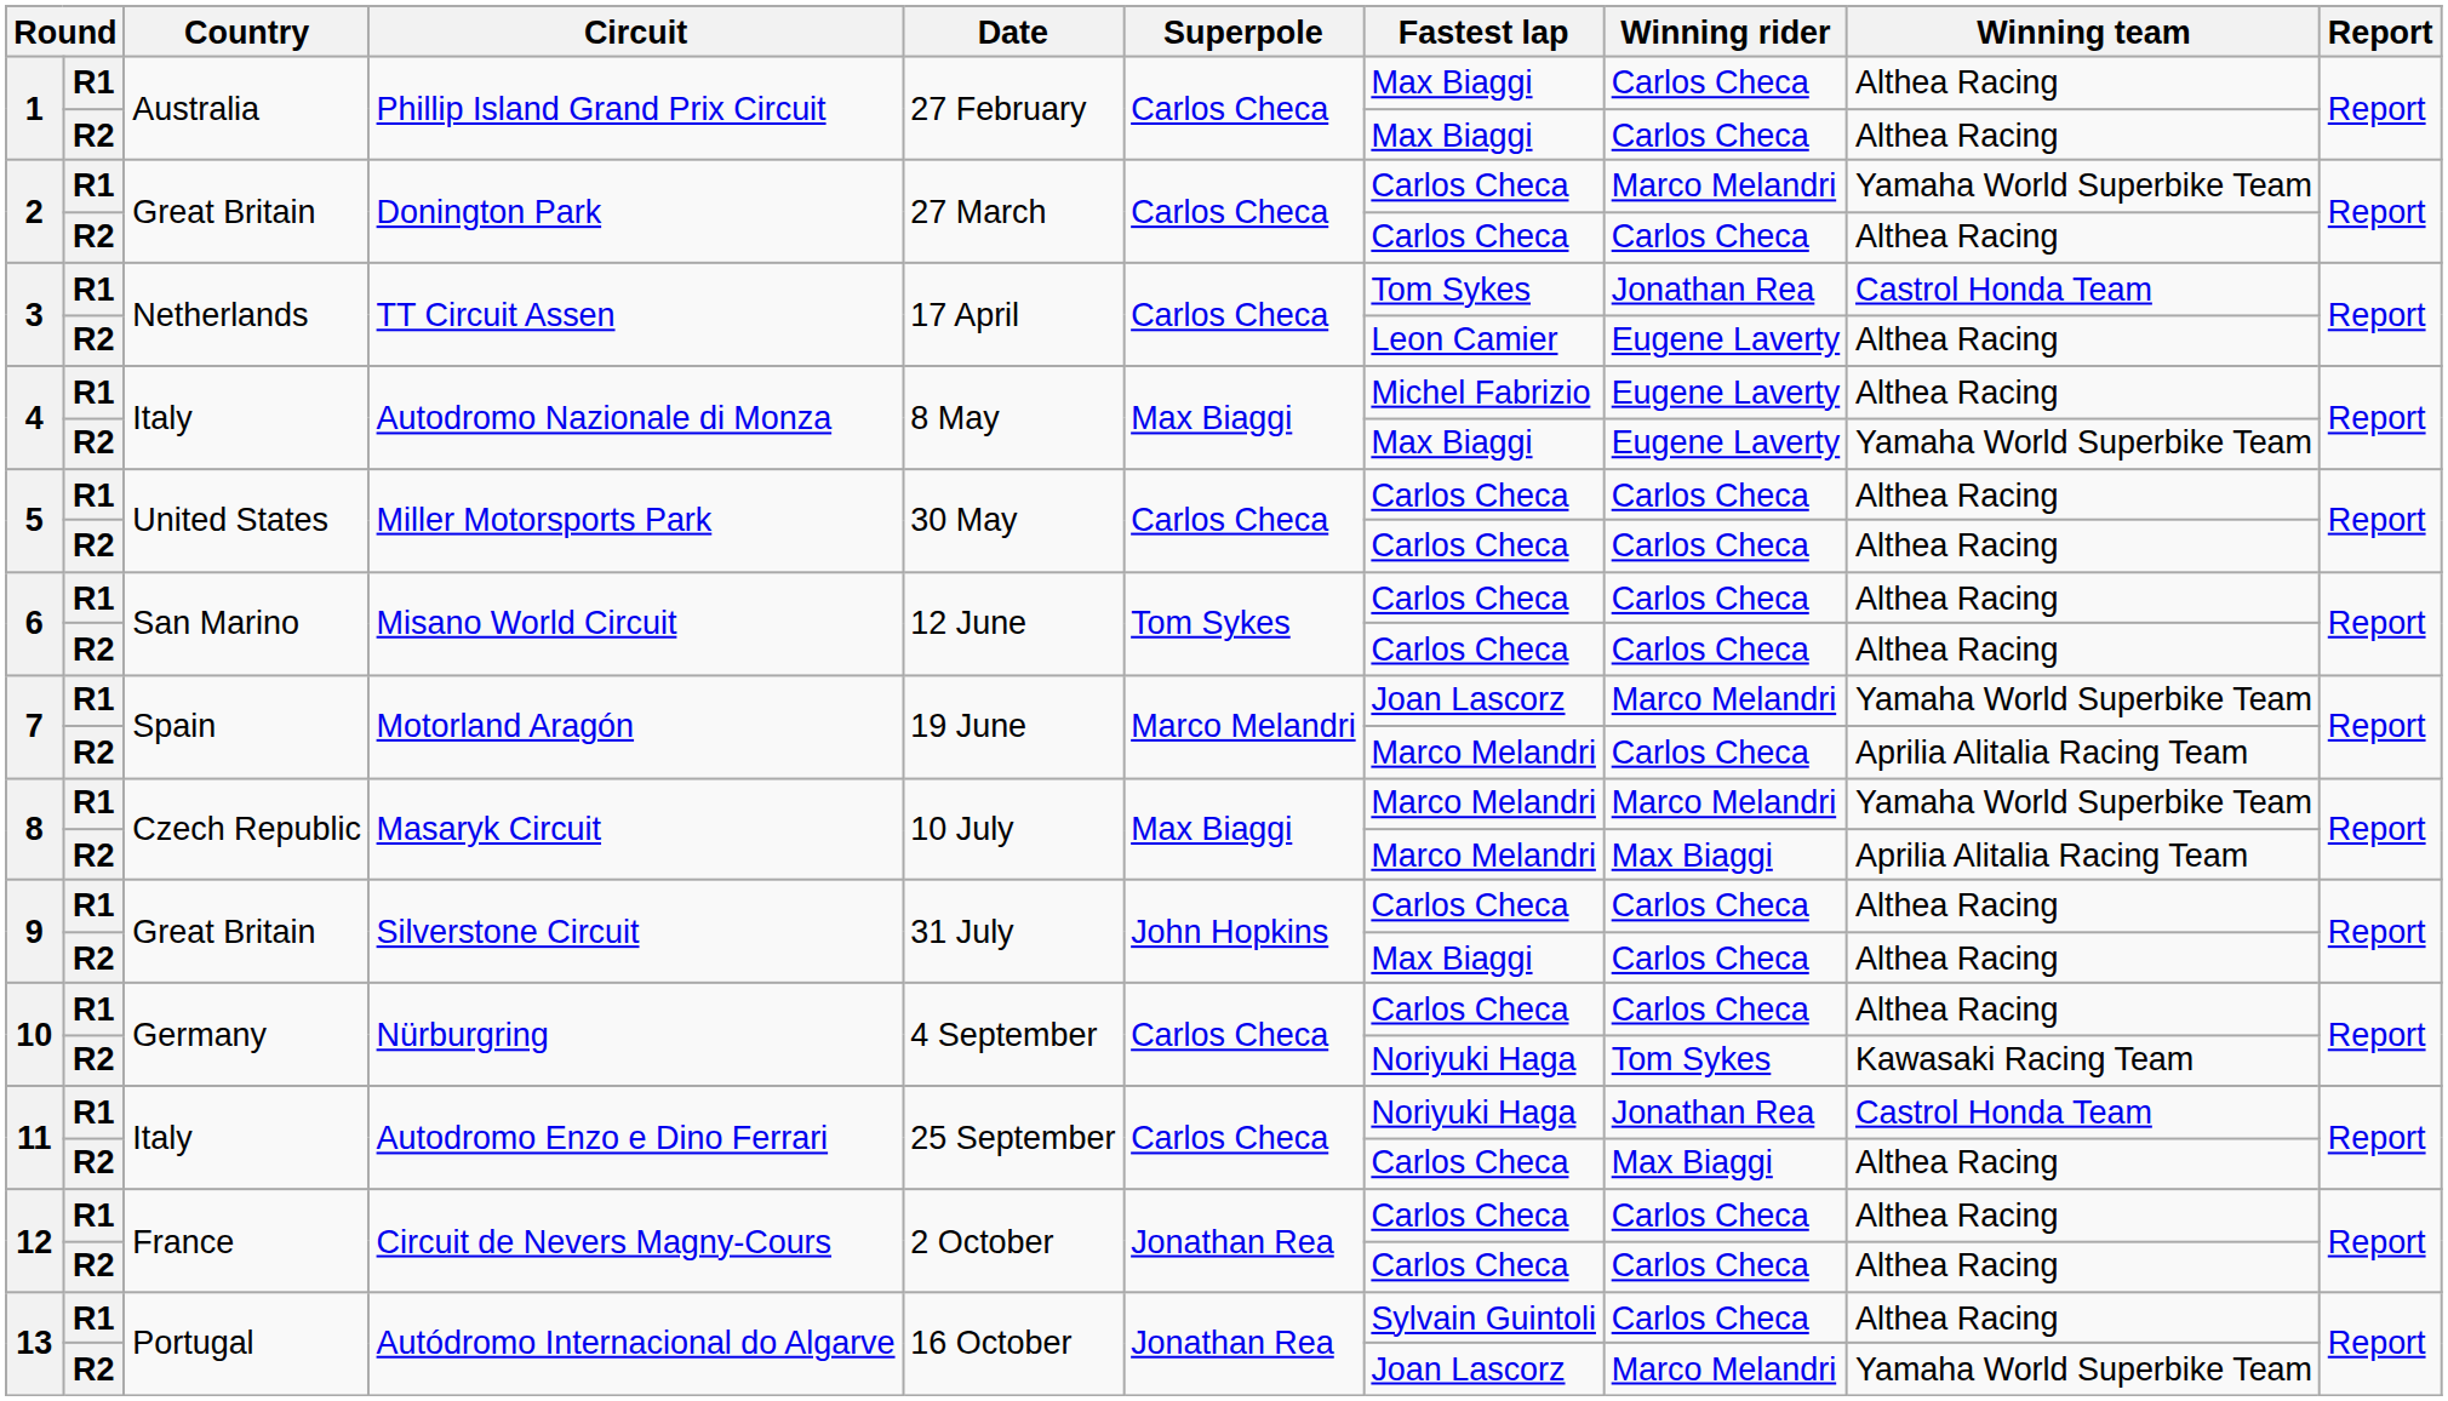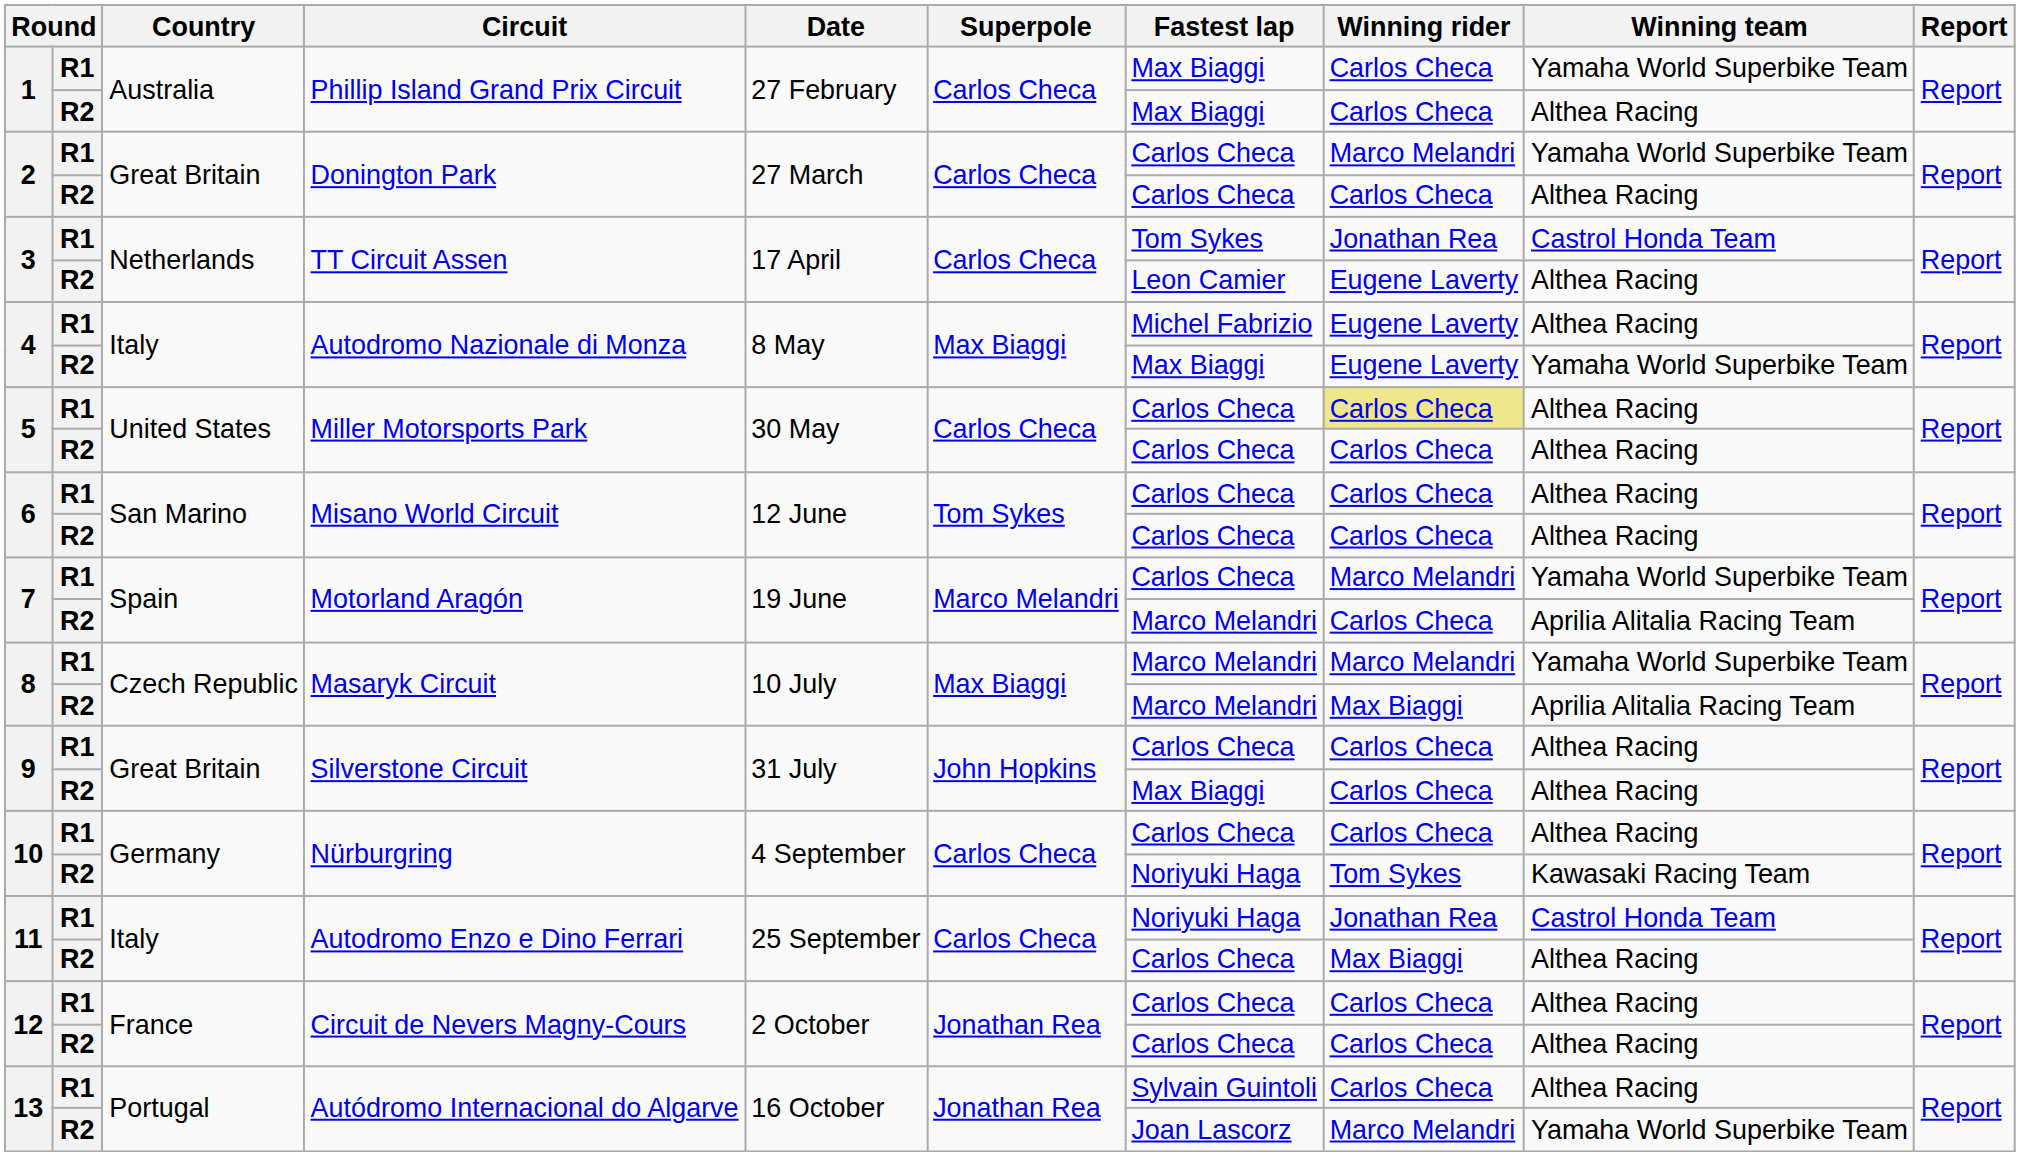1 / R1 | Winning team: Althea Racing -> Yamaha World Superbike Team
5 / R1 | Winning rider: no background -> khaki background
7 / R1 | Fastest lap: Joan Lascorz -> Carlos Checa
